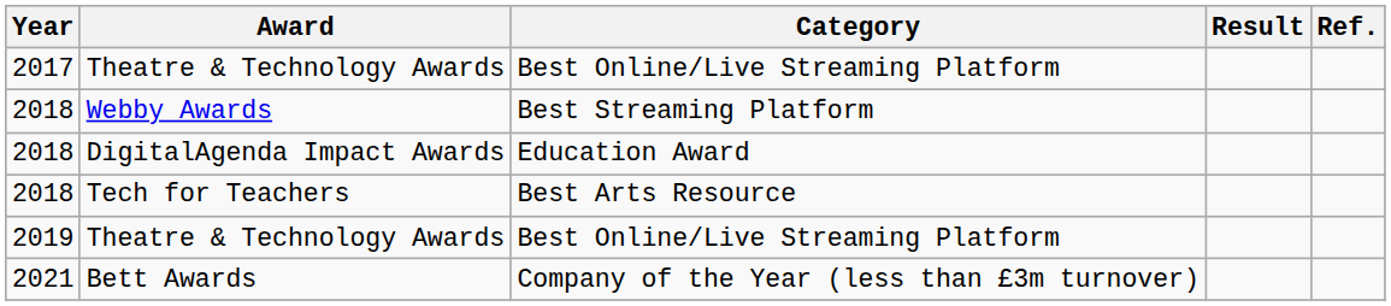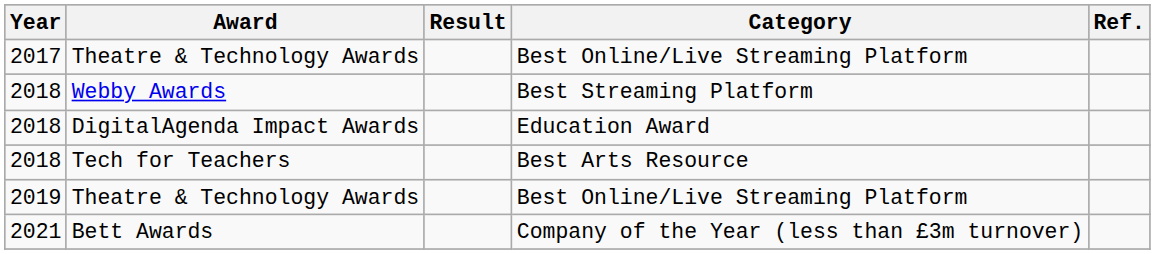columns swapped: Category <-> Result
